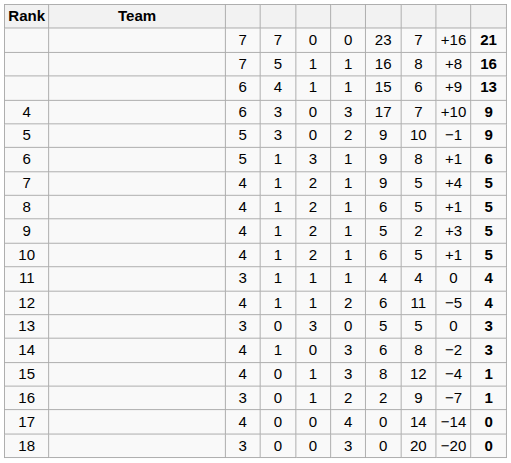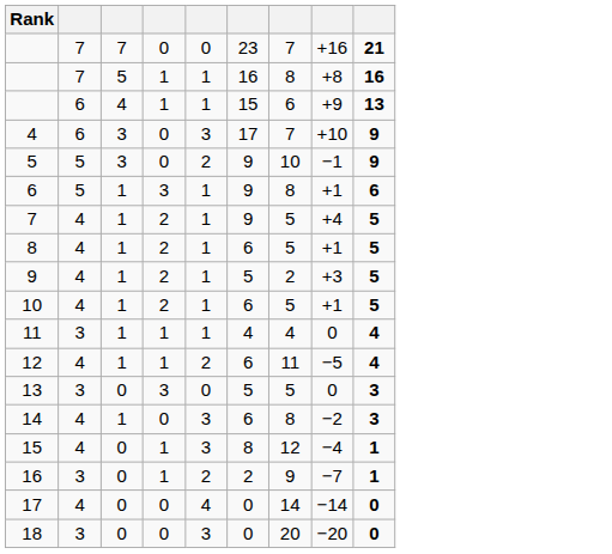- column: Team
